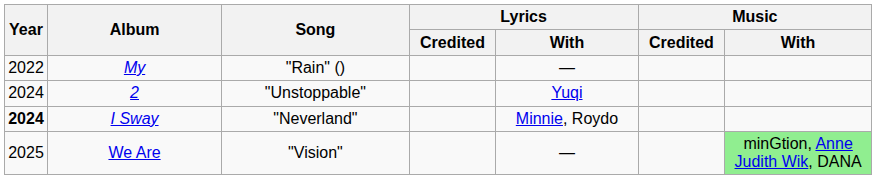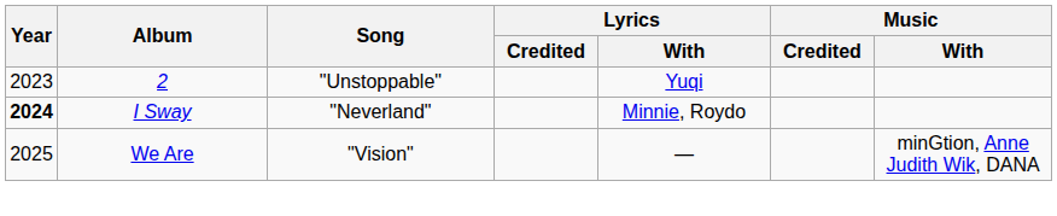- row: 2022 | My | "Rain" () | —
2 | Year: 2024 -> 2023
We Are | Music / With: lightgreen background -> no background
